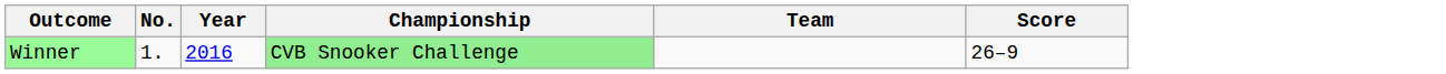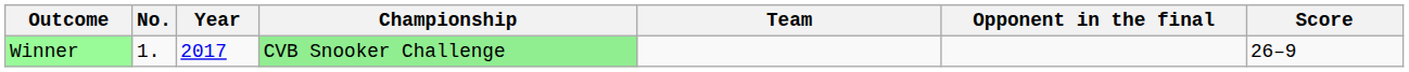+ column: Opponent in the final
Winner | Year: 2016 -> 2017
